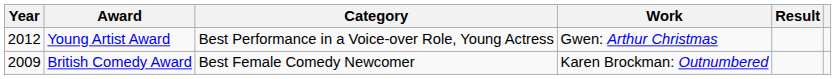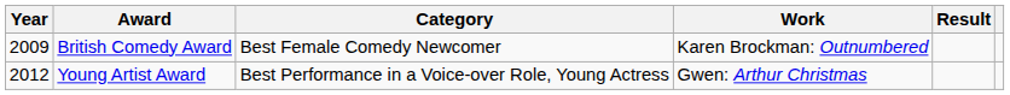rows swapped: British Comedy Award <-> Young Artist Award
